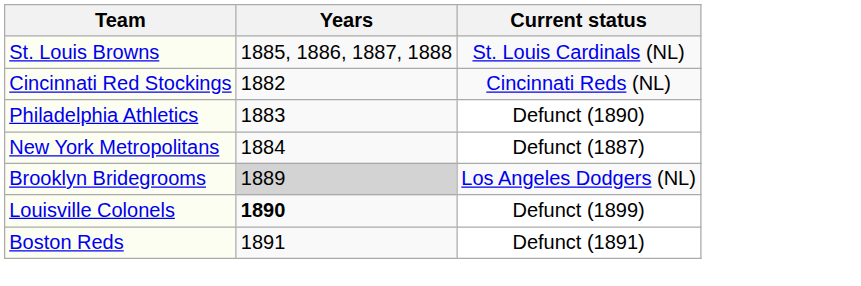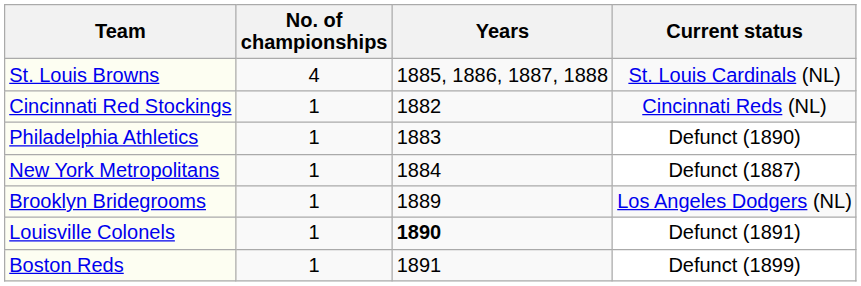+ column: No. of championships | 4 | 1 | 1 | 1 | 1 | 1 | 1
Brooklyn Bridegrooms | Years: lightgrey background -> no background
Louisville Colonels | Current status: Defunct (1899) -> Defunct (1891)
Boston Reds | Current status: Defunct (1891) -> Defunct (1899)
